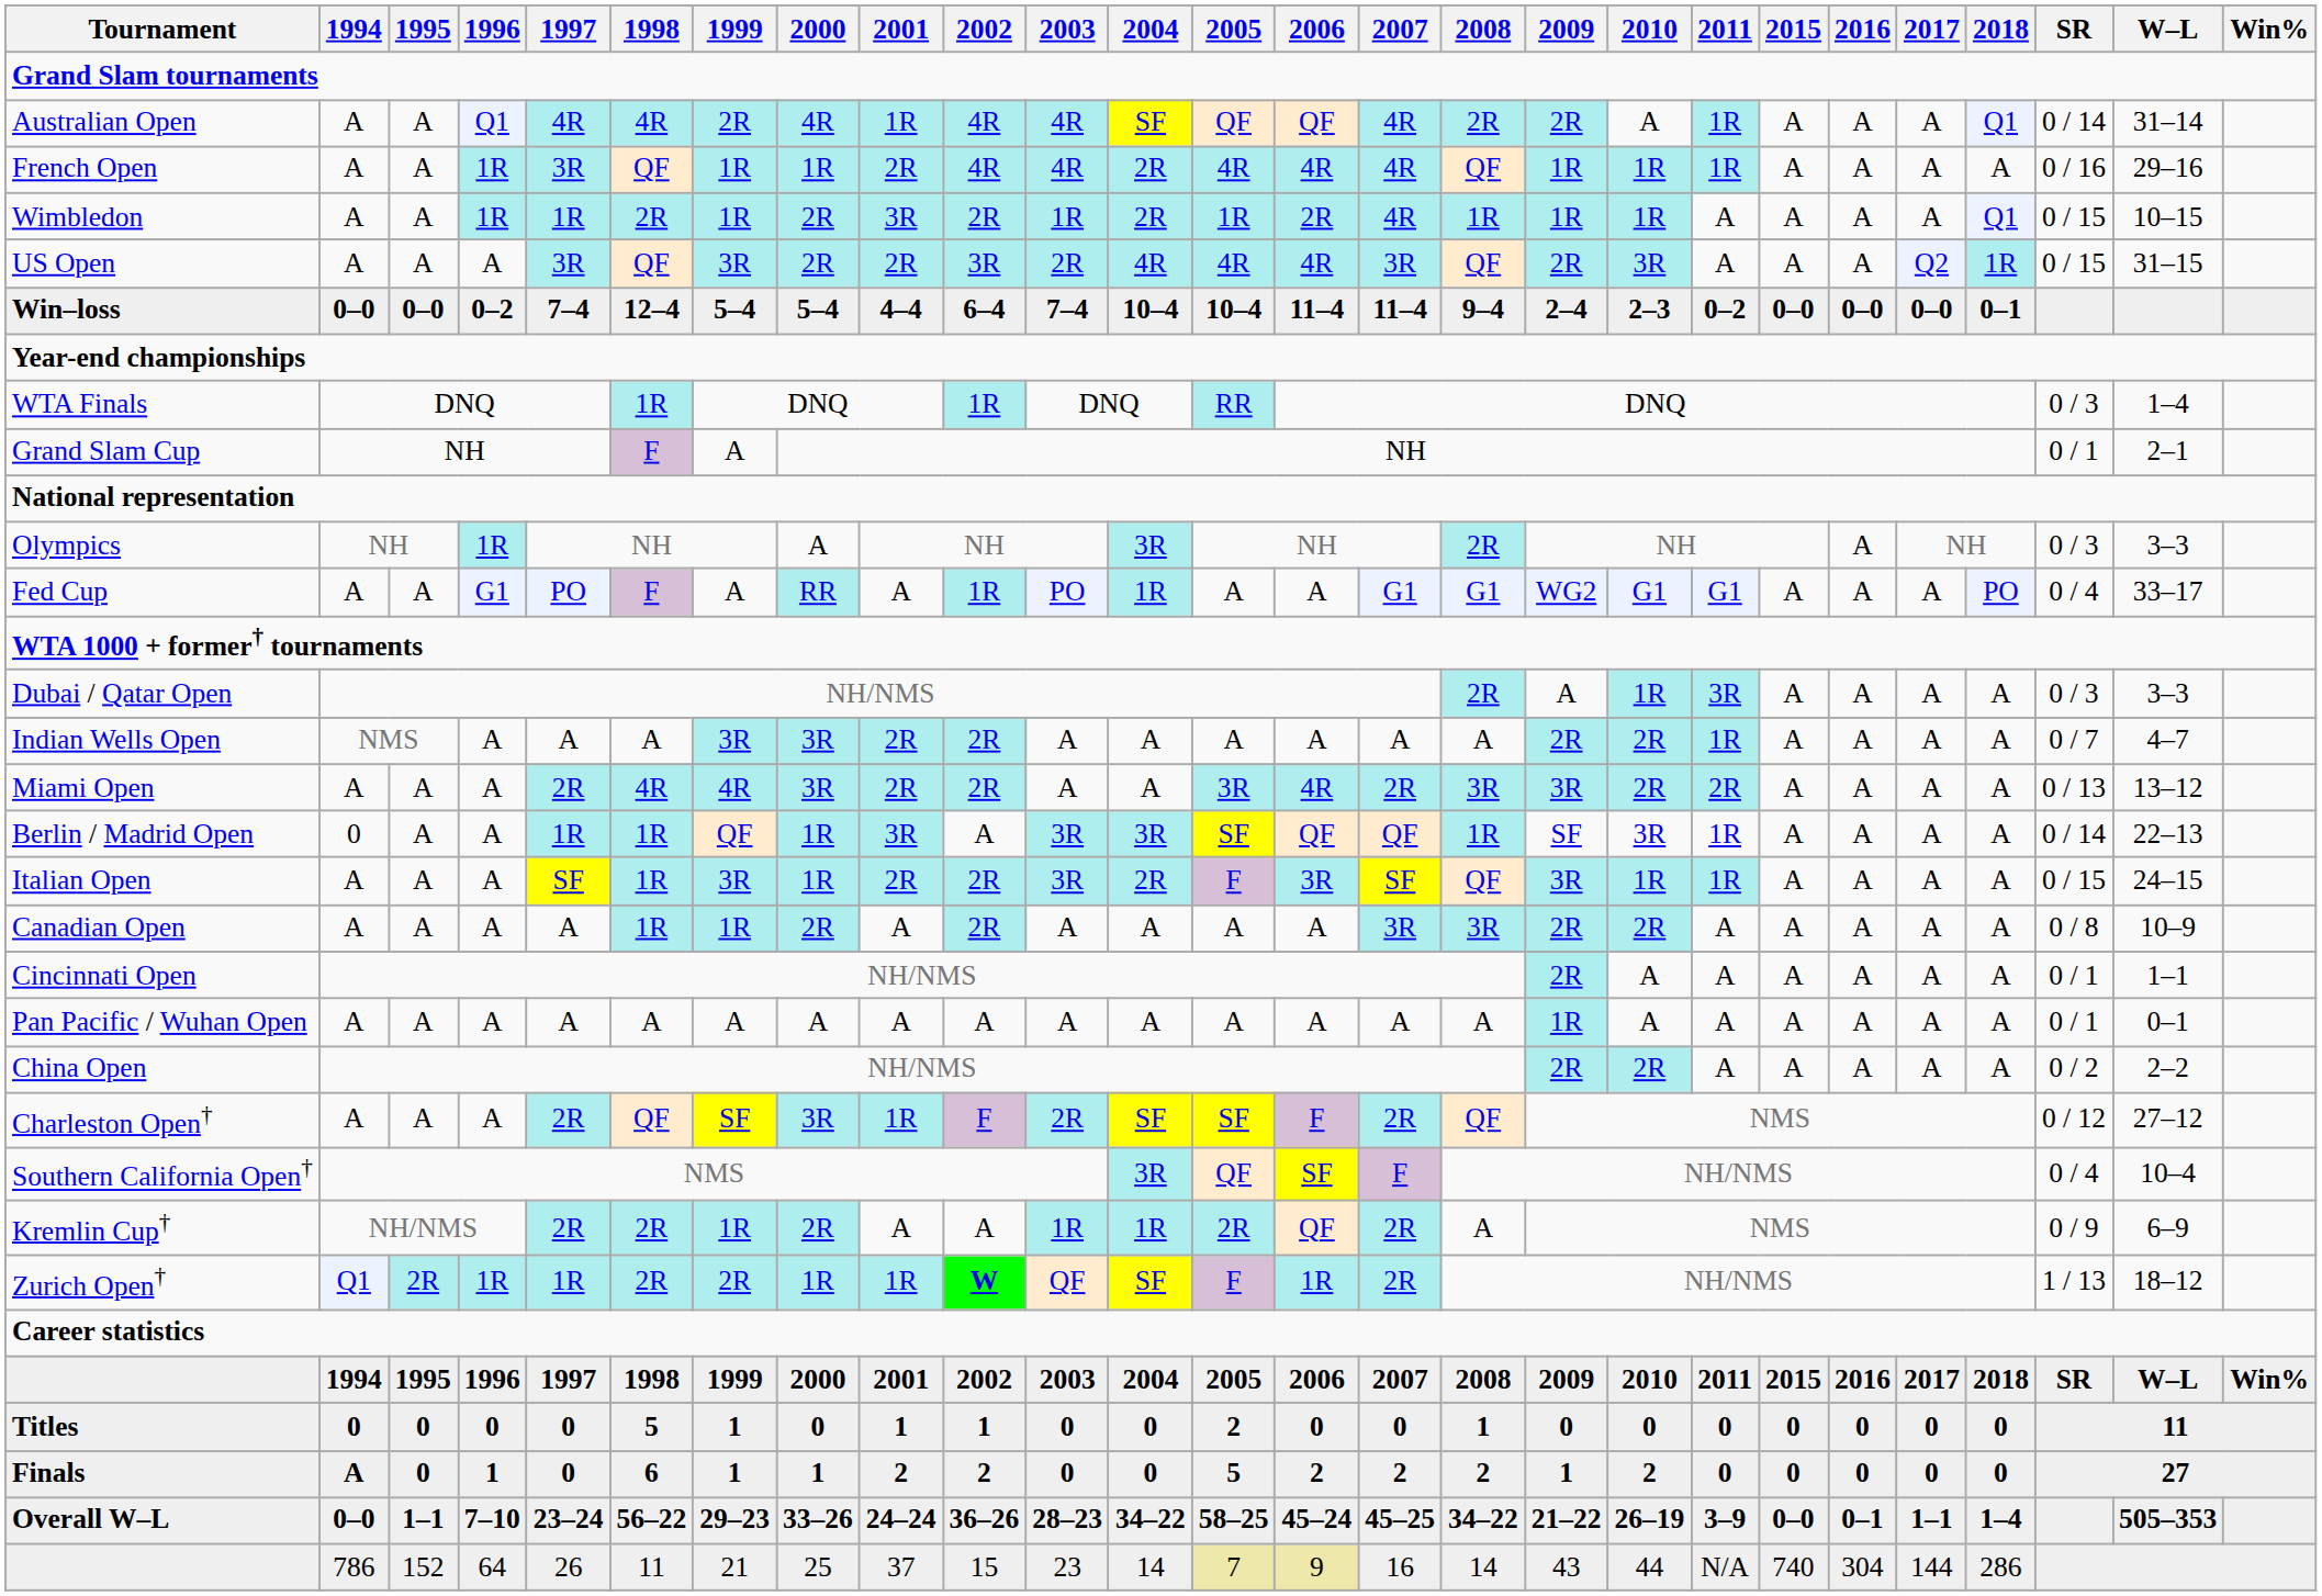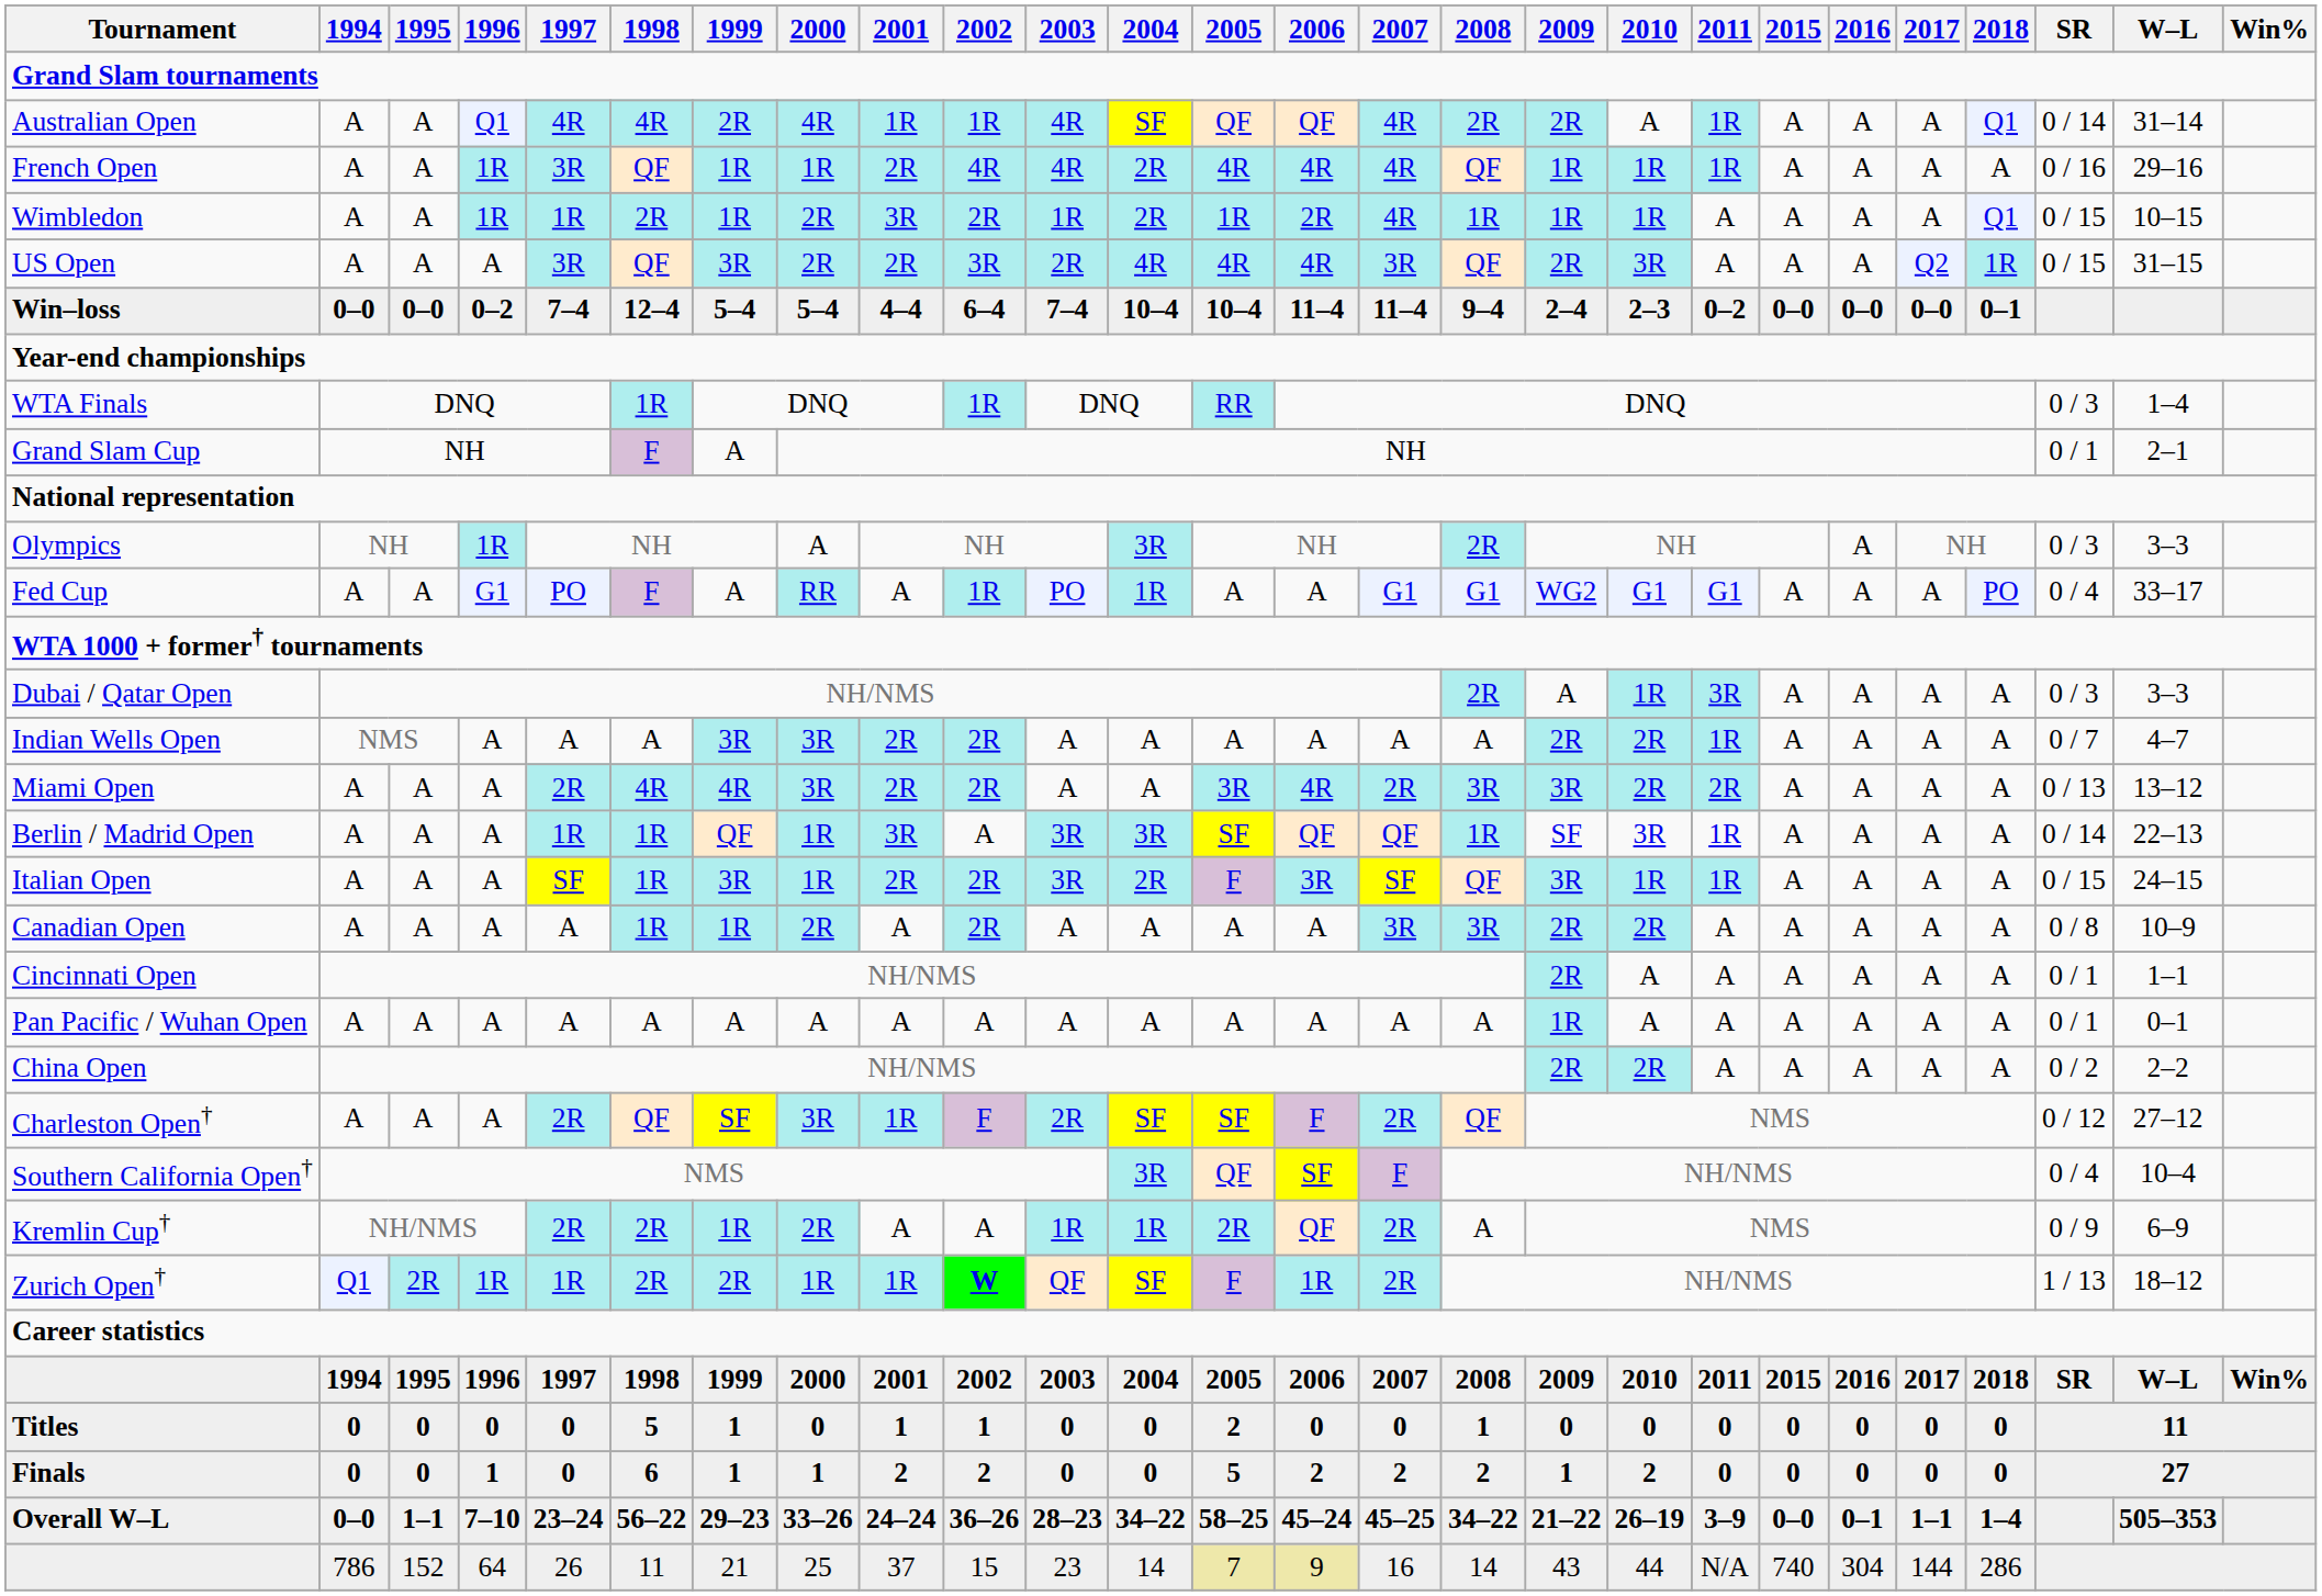Australian Open | 2002: 4R -> 1R
Berlin / Madrid Open | 1994: 0 -> A
Finals | 1994: A -> 0
